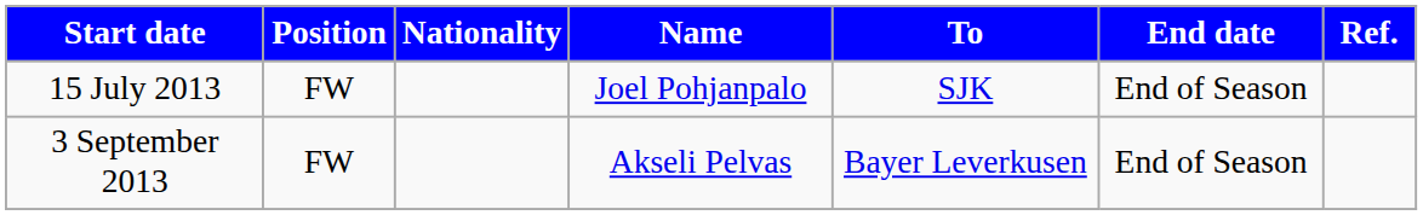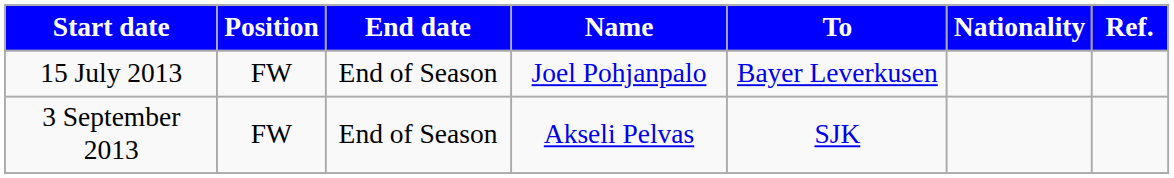columns swapped: Nationality <-> End date
15 July 2013 | To: SJK -> Bayer Leverkusen
3 September 2013 | To: Bayer Leverkusen -> SJK
